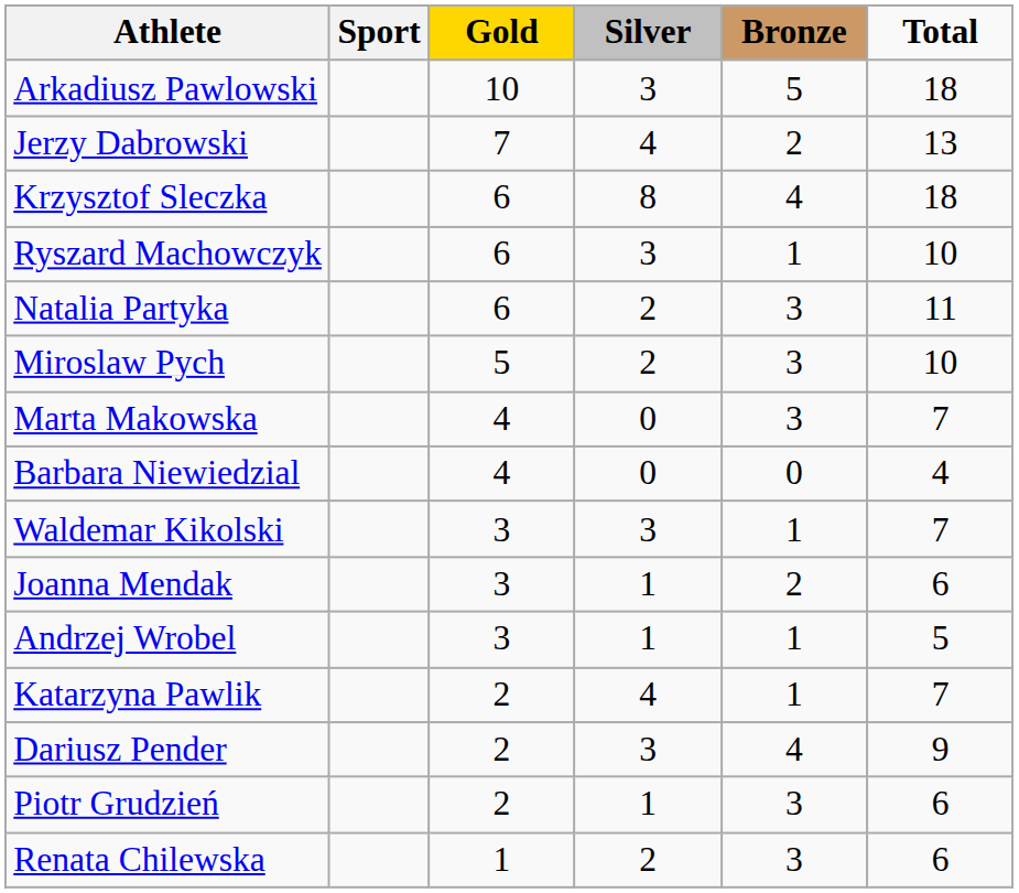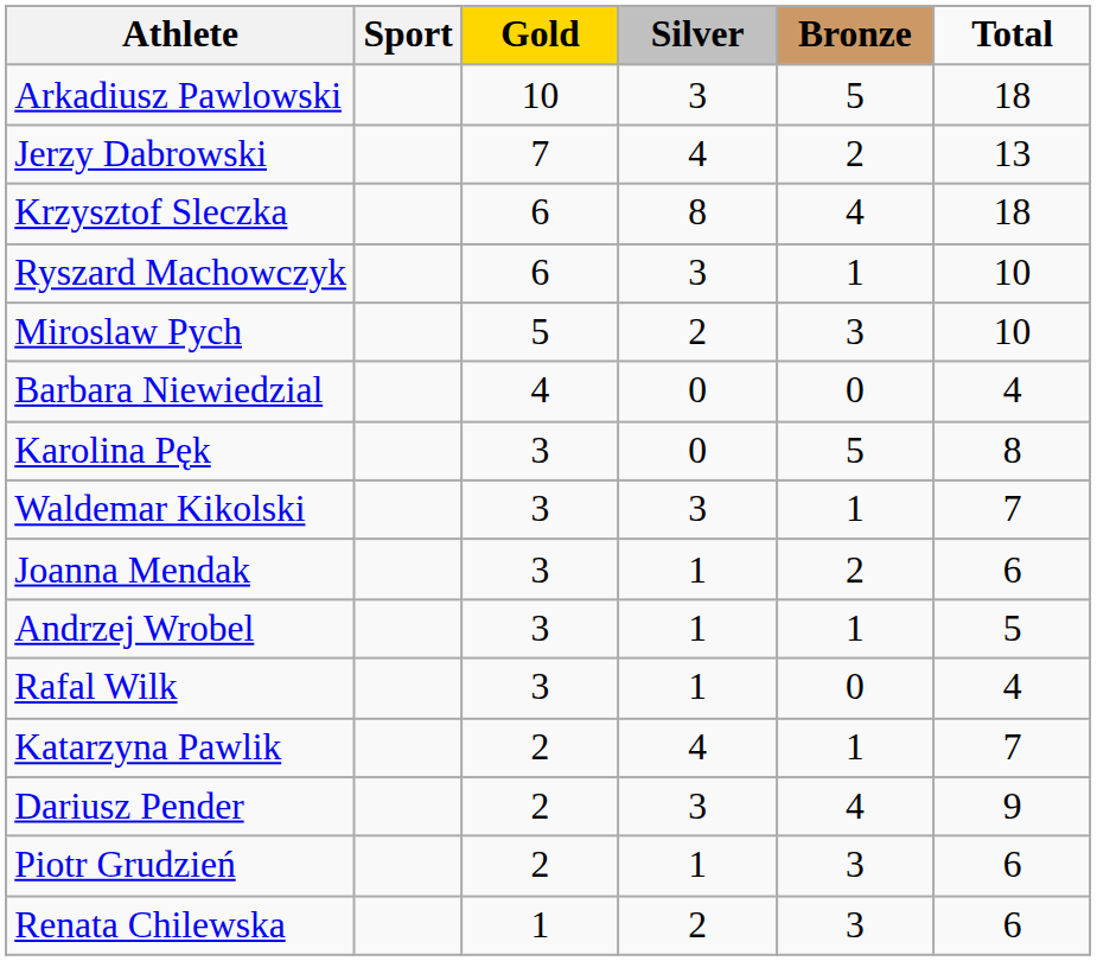- row: Natalia Partyka | 6 | 2 | 3 | 11
- row: Marta Makowska | 4 | 0 | 3 | 7
+ row: Karolina Pęk | 3 | 0 | 5 | 8
+ row: Rafal Wilk | 3 | 1 | 0 | 4
